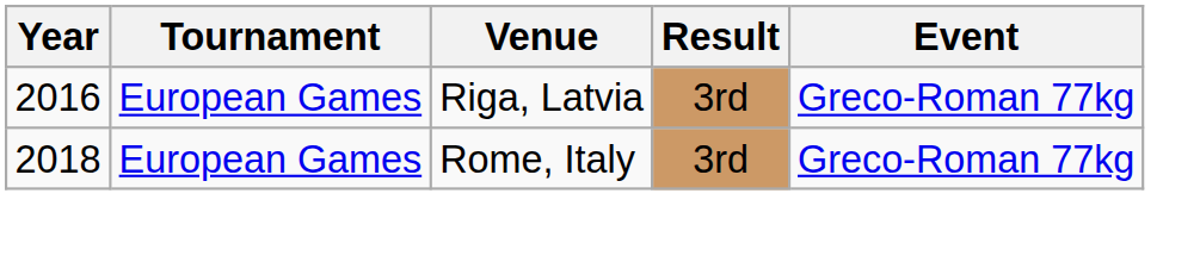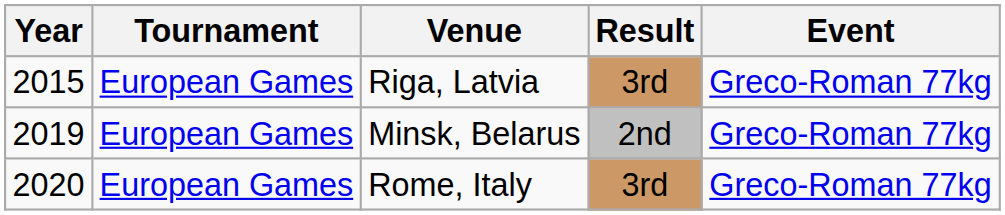Riga, Latvia | Year: 2016 -> 2015
+ row: 2019 | European Games | Minsk, Belarus | 2nd | Greco-Roman 77kg
Rome, Italy | Year: 2018 -> 2020
